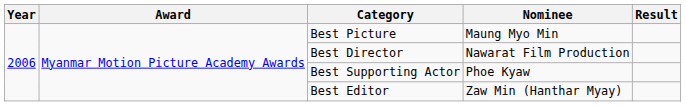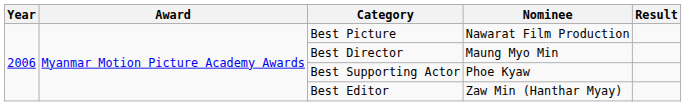Best Picture | Nominee: Maung Myo Min -> Nawarat Film Production
Best Director | Nominee: Nawarat Film Production -> Maung Myo Min
